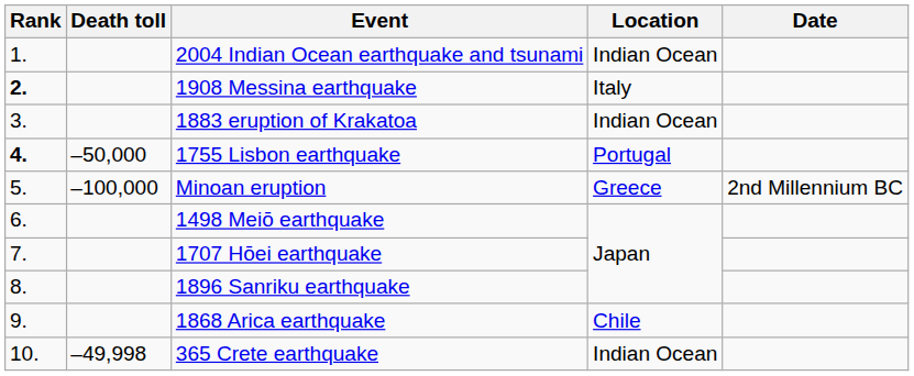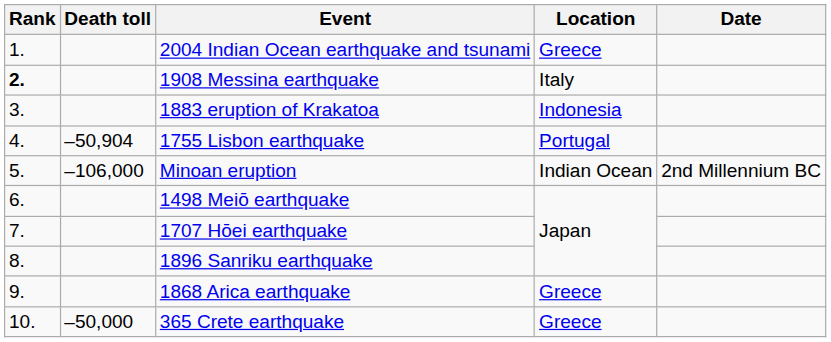2004 Indian Ocean earthquake and tsunami | Location: Indian Ocean -> Greece
1883 eruption of Krakatoa | Location: Indian Ocean -> Indonesia
1755 Lisbon earthquake | Rank: bold -> normal
1755 Lisbon earthquake | Death toll: –50,000 -> –50,904
Minoan eruption | Death toll: –100,000 -> –106,000
Minoan eruption | Location: Greece -> Indian Ocean
1868 Arica earthquake | Location: Chile -> Greece
365 Crete earthquake | Death toll: –49,998 -> –50,000
365 Crete earthquake | Location: Indian Ocean -> Greece
